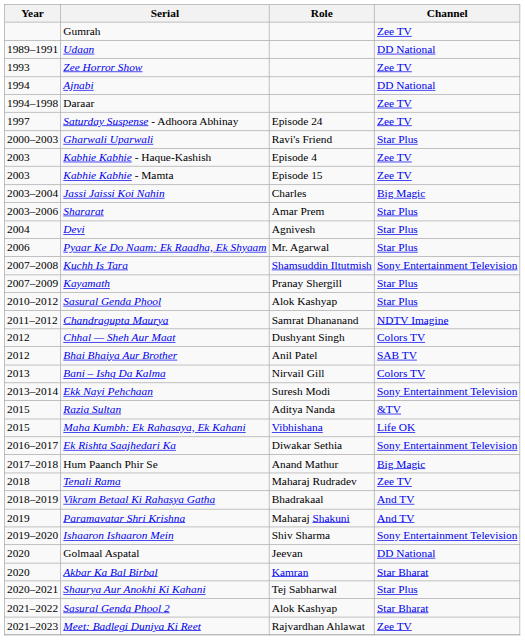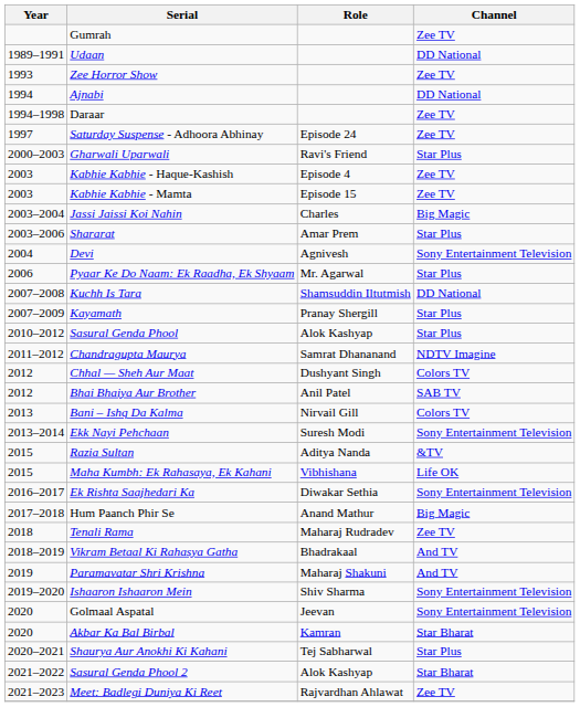Devi | Channel: Star Plus -> Sony Entertainment Television
Kuchh Is Tara | Channel: Sony Entertainment Television -> DD National
Golmaal Aspatal | Channel: DD National -> Sony Entertainment Television
